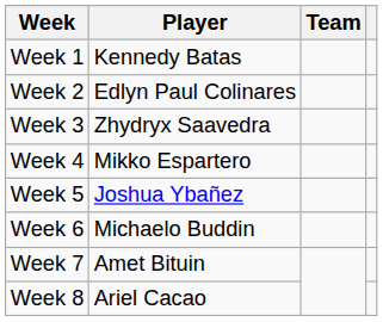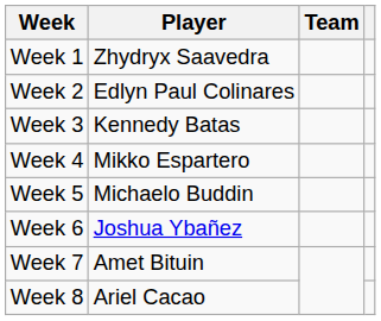Week 1 | Player: Kennedy Batas -> Zhydryx Saavedra
Week 3 | Player: Zhydryx Saavedra -> Kennedy Batas
Week 5 | Player: Joshua Ybañez -> Michaelo Buddin
Week 6 | Player: Michaelo Buddin -> Joshua Ybañez
